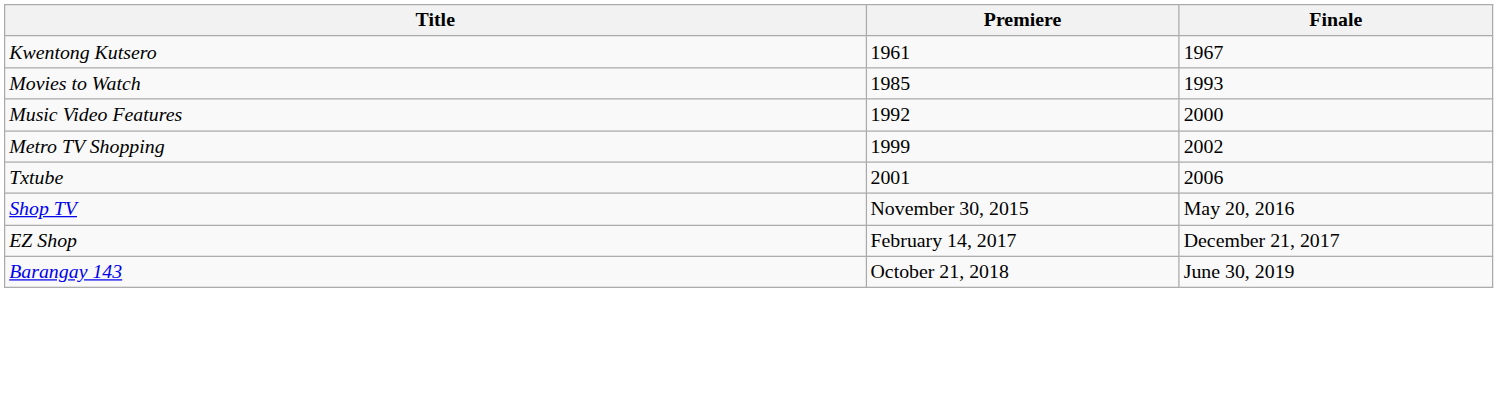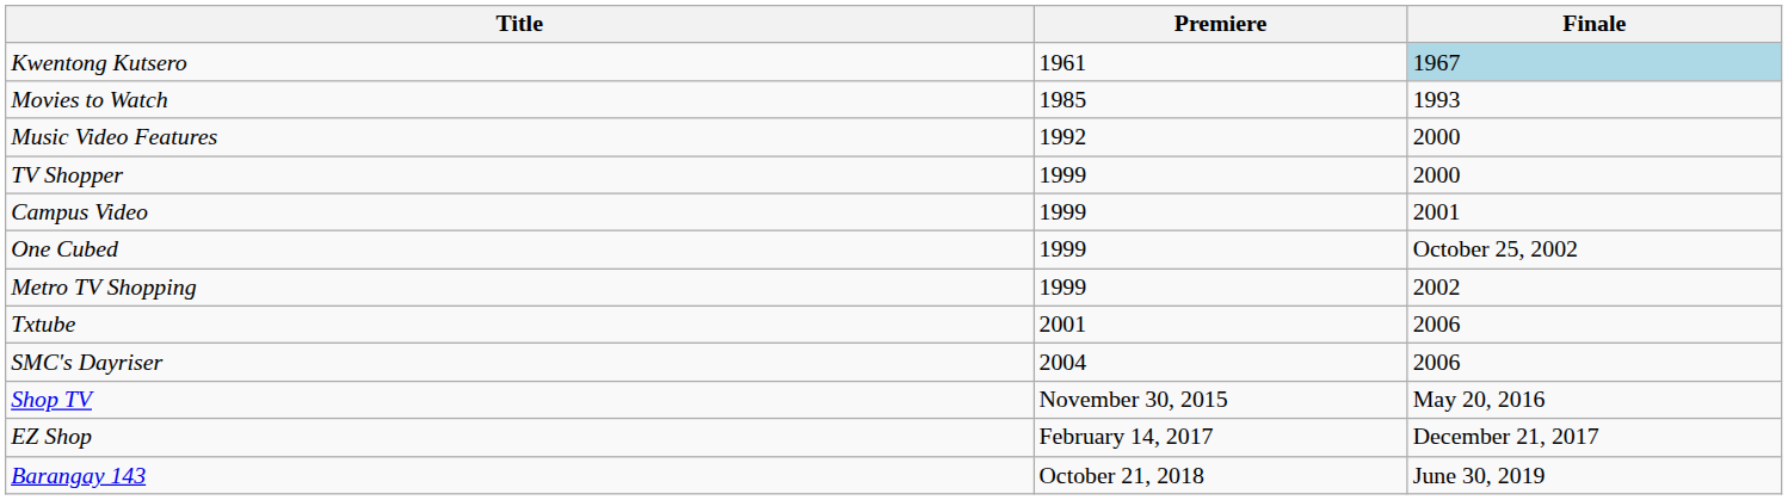Kwentong Kutsero | Finale: no background -> lightblue background
+ row: TV Shopper | 1999 | 2000
+ row: Campus Video | 1999 | 2001
+ row: One Cubed | 1999 | October 25, 2002
+ row: SMC's Dayriser | 2004 | 2006
